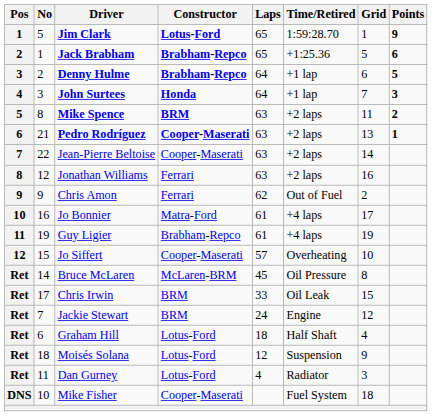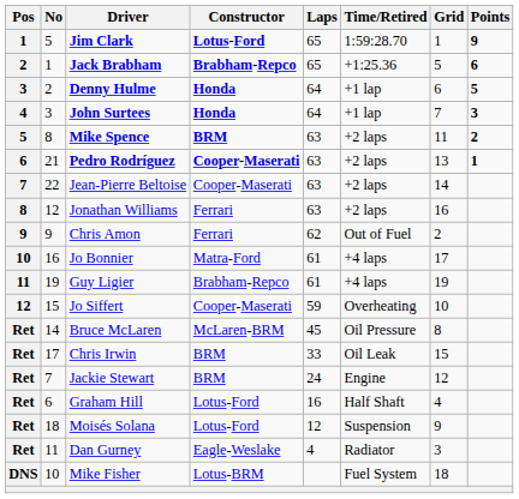Denny Hulme | Constructor: Brabham-Repco -> Honda
Jo Siffert | Laps: 57 -> 59
Graham Hill | Laps: 18 -> 16
Dan Gurney | Constructor: Lotus-Ford -> Eagle-Weslake
Mike Fisher | Constructor: Cooper-Maserati -> Lotus-BRM
